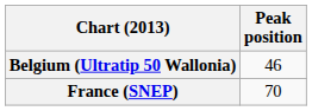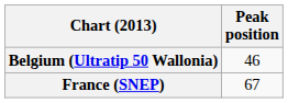France (SNEP) | Peak position: 70 -> 67
